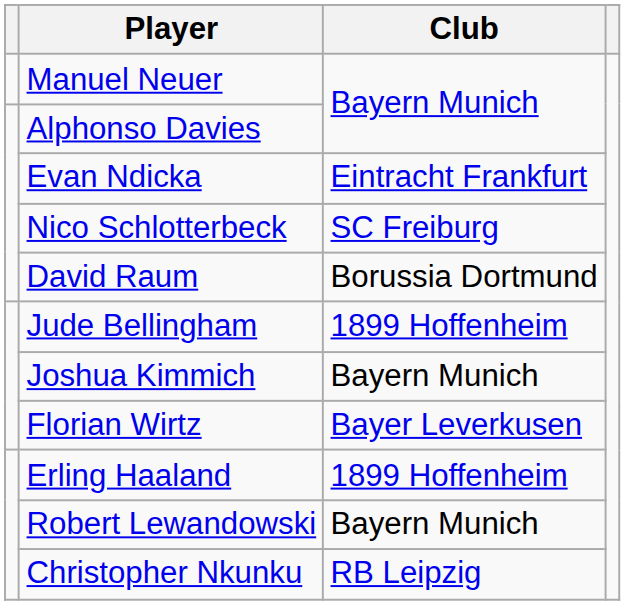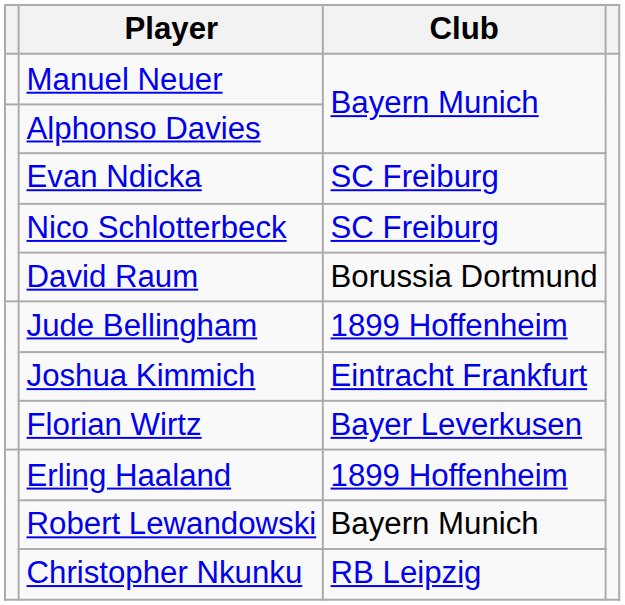Evan Ndicka | Club: Eintracht Frankfurt -> SC Freiburg
Joshua Kimmich | Club: Bayern Munich -> Eintracht Frankfurt
